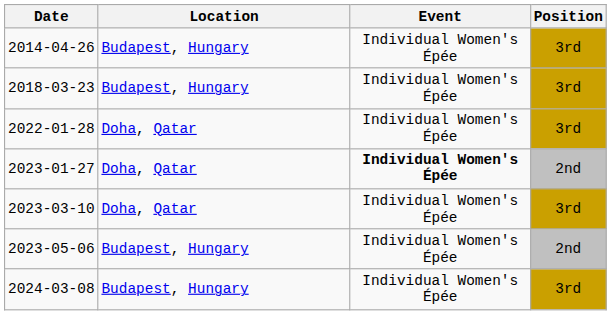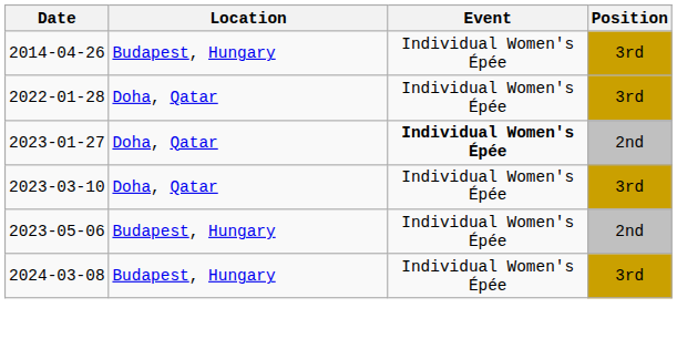- row: 2018-03-23 | Budapest, Hungary | Individual Women's Épée | 3rd
